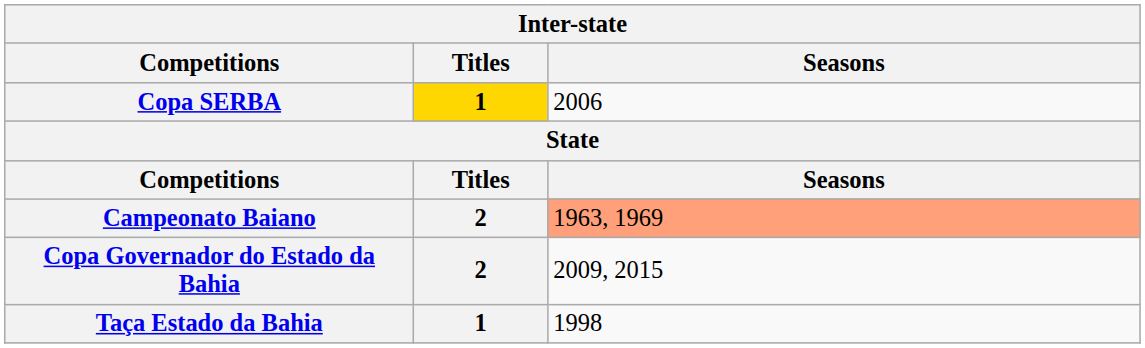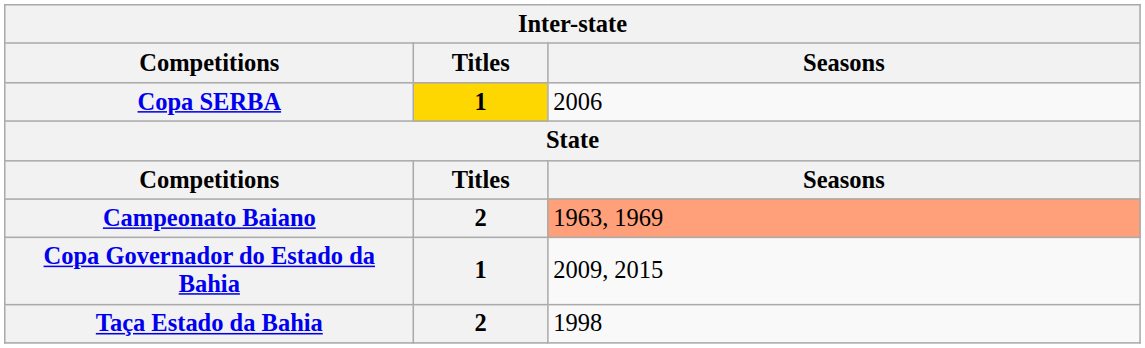Copa Governador do Estado da Bahia | Titles: 2 -> 1
Taça Estado da Bahia | Titles: 1 -> 2
